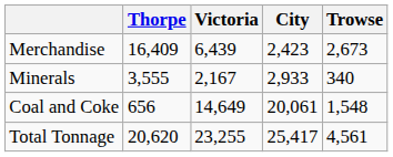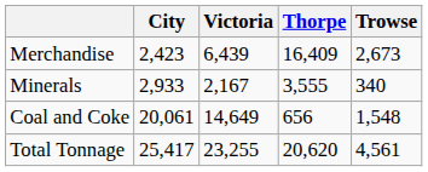columns swapped: City <-> Thorpe
